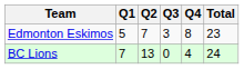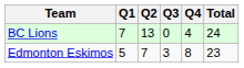rows swapped: Edmonton Eskimos <-> BC Lions
